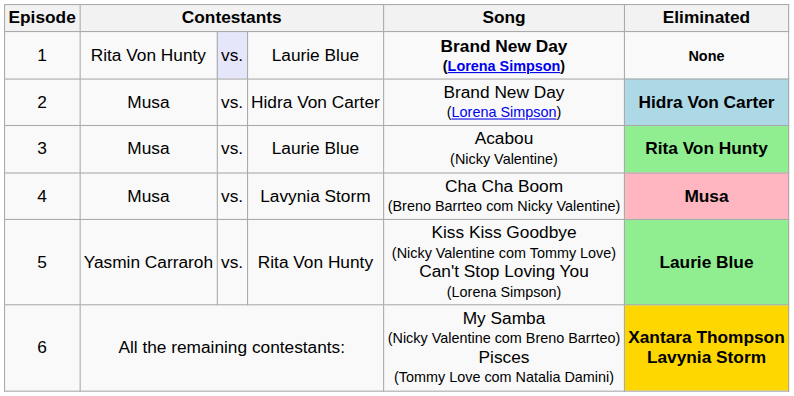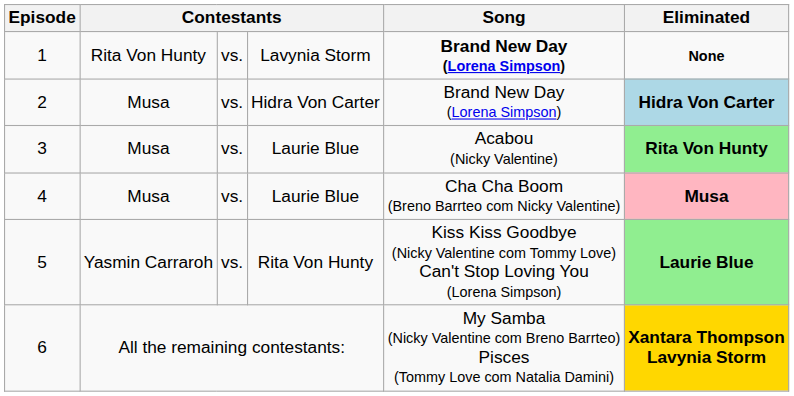1 | column 3: lavender background -> no background
1 | column 4: Laurie Blue -> Lavynia Storm
4 | column 4: Lavynia Storm -> Laurie Blue
